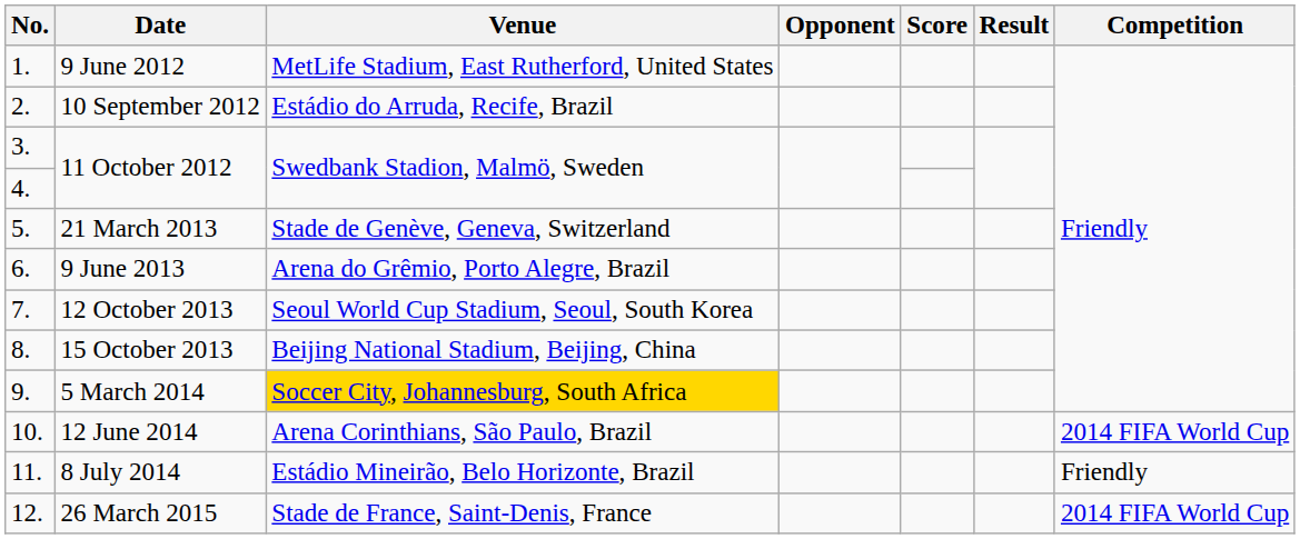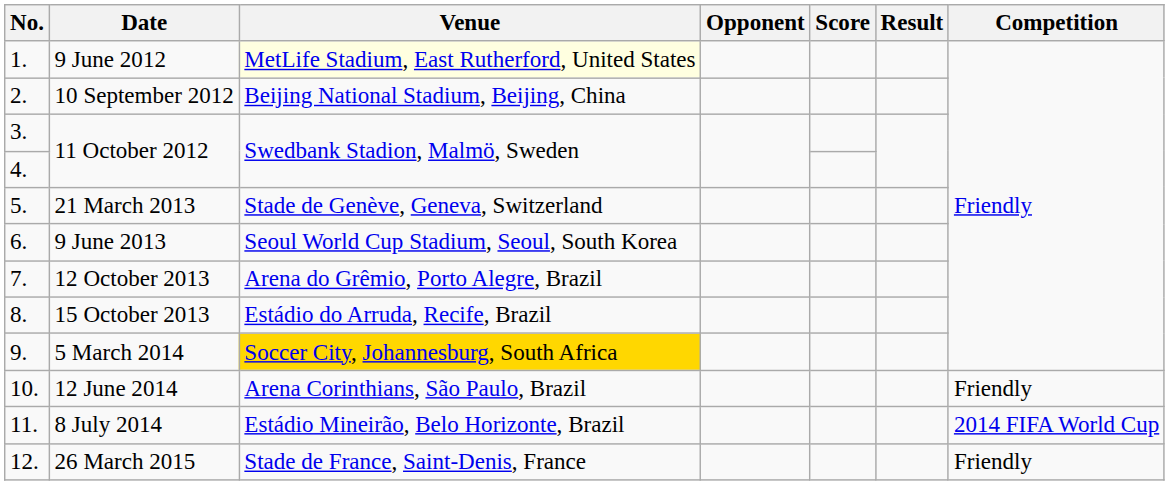9 June 2012 | Venue: no background -> lightyellow background
10 September 2012 | Venue: Estádio do Arruda, Recife, Brazil -> Beijing National Stadium, Beijing, China
9 June 2013 | Venue: Arena do Grêmio, Porto Alegre, Brazil -> Seoul World Cup Stadium, Seoul, South Korea
12 October 2013 | Venue: Seoul World Cup Stadium, Seoul, South Korea -> Arena do Grêmio, Porto Alegre, Brazil
15 October 2013 | Venue: Beijing National Stadium, Beijing, China -> Estádio do Arruda, Recife, Brazil
12 June 2014 | Competition: 2014 FIFA World Cup -> Friendly
8 July 2014 | Competition: Friendly -> 2014 FIFA World Cup
26 March 2015 | Competition: 2014 FIFA World Cup -> Friendly
